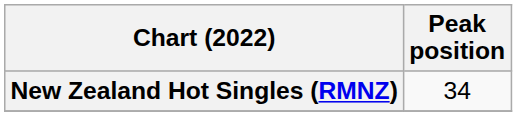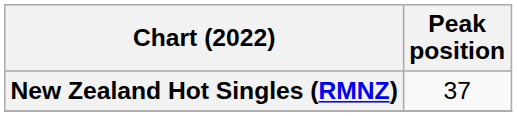New Zealand Hot Singles (RMNZ) | Peak position: 34 -> 37
